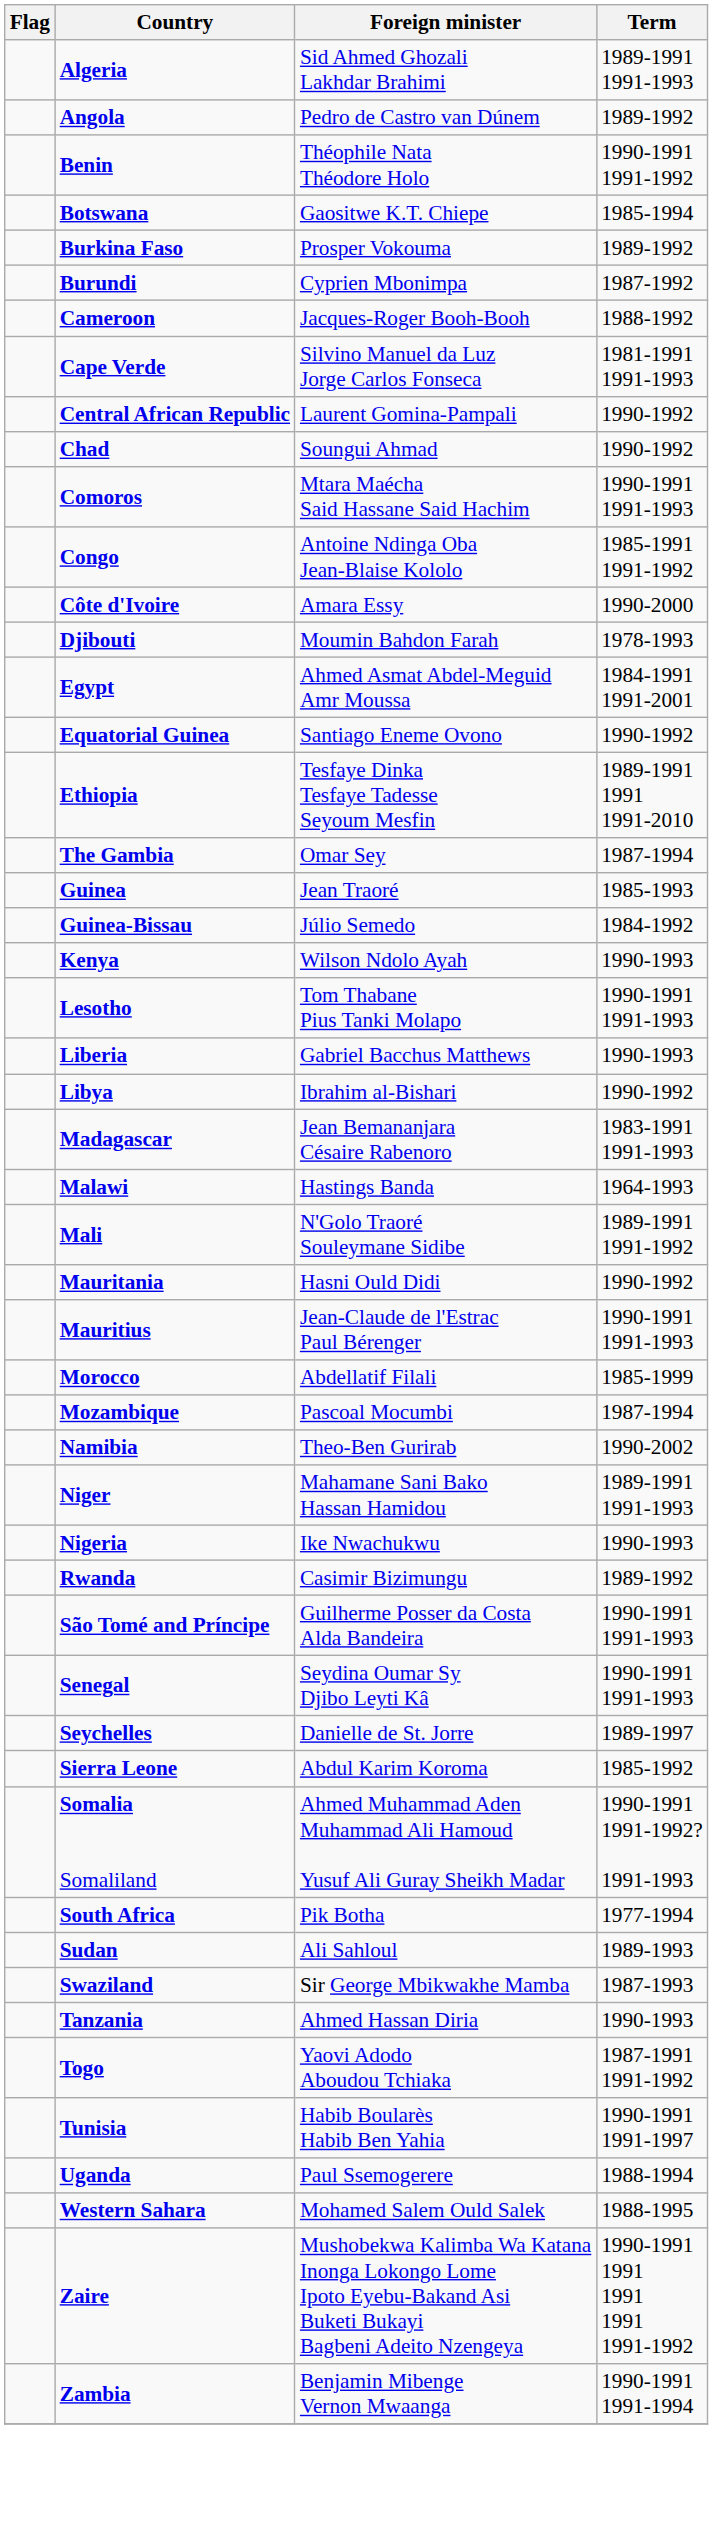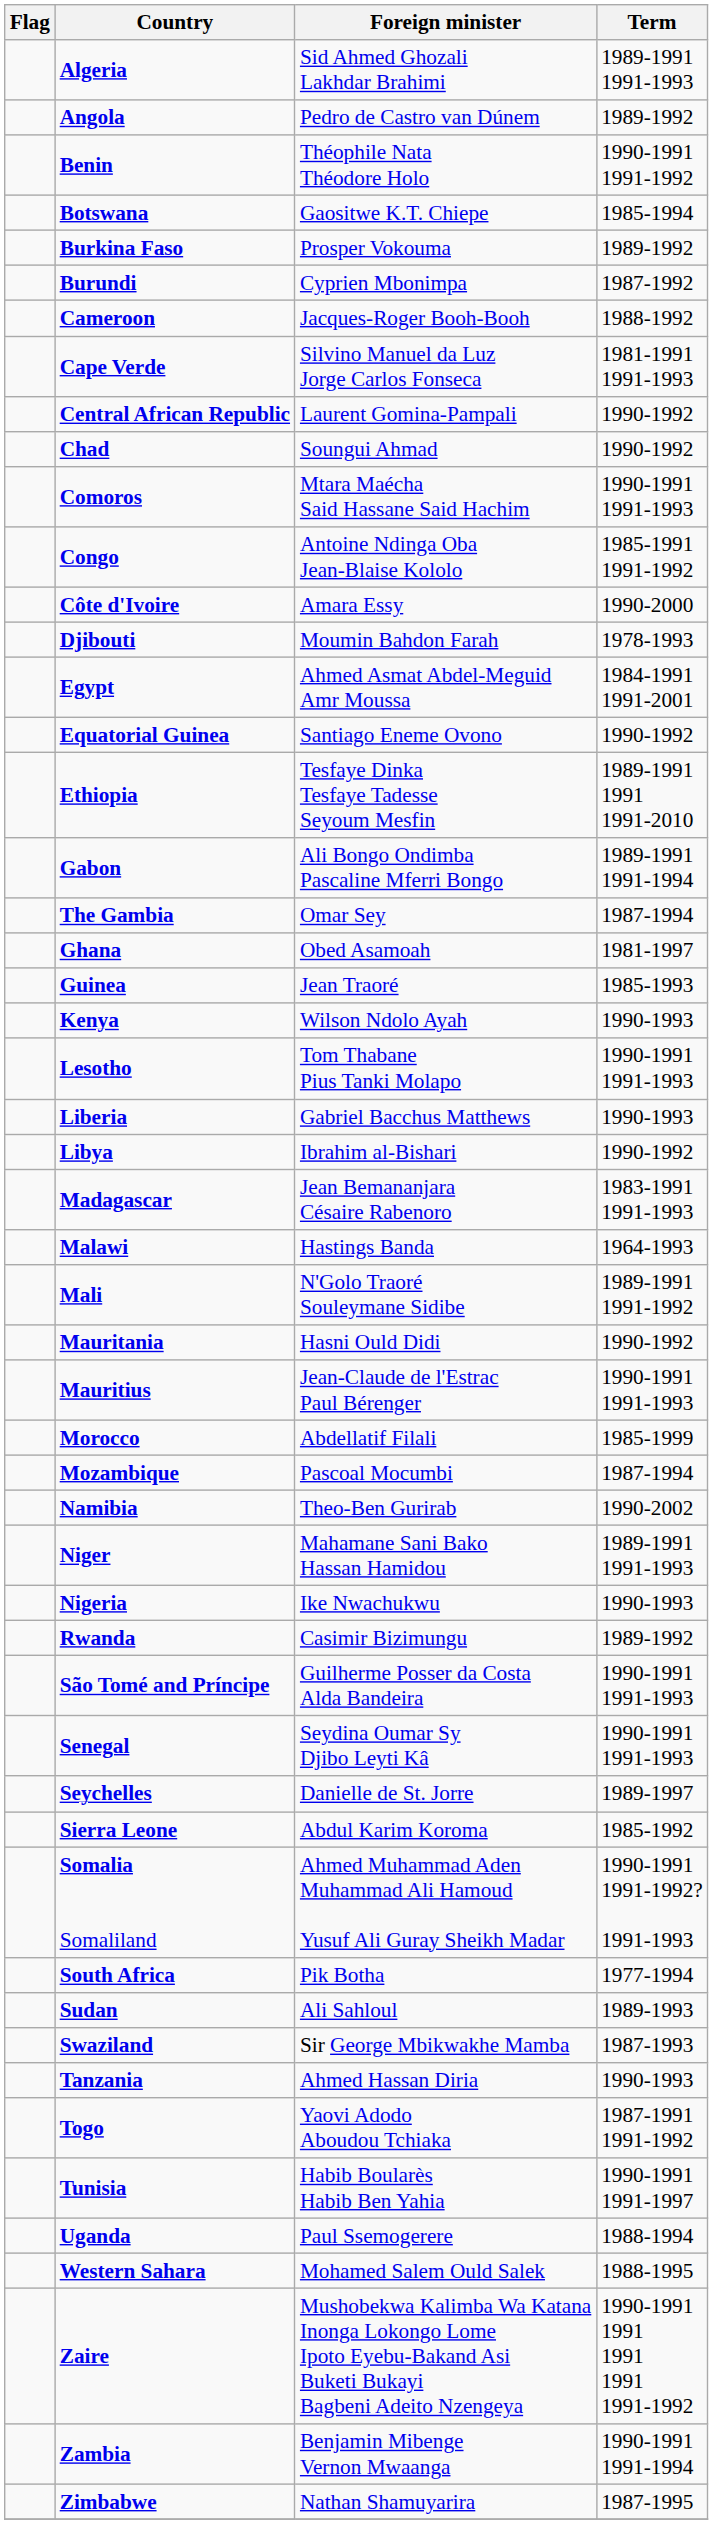+ row: Gabon | Ali Bongo Ondimba Pascaline Mferri Bongo | 1989-1991 1991-1994
+ row: Ghana | Obed Asamoah | 1981-1997
- row: Guinea-Bissau | Júlio Semedo | 1984-1992
+ row: Zimbabwe | Nathan Shamuyarira | 1987-1995
